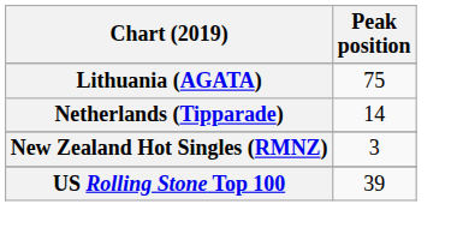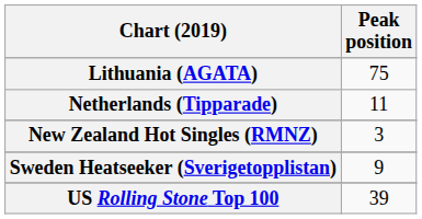Netherlands (Tipparade) | Peak position: 14 -> 11
+ row: Sweden Heatseeker (Sverigetopplistan) | 9
